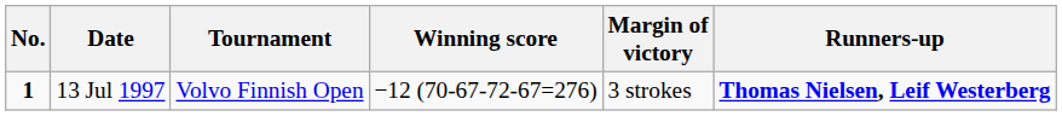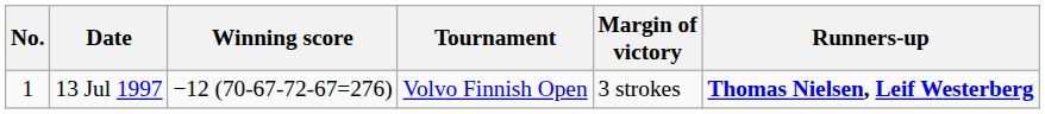columns swapped: Tournament <-> Winning score
13 Jul 1997 | No.: bold -> normal
